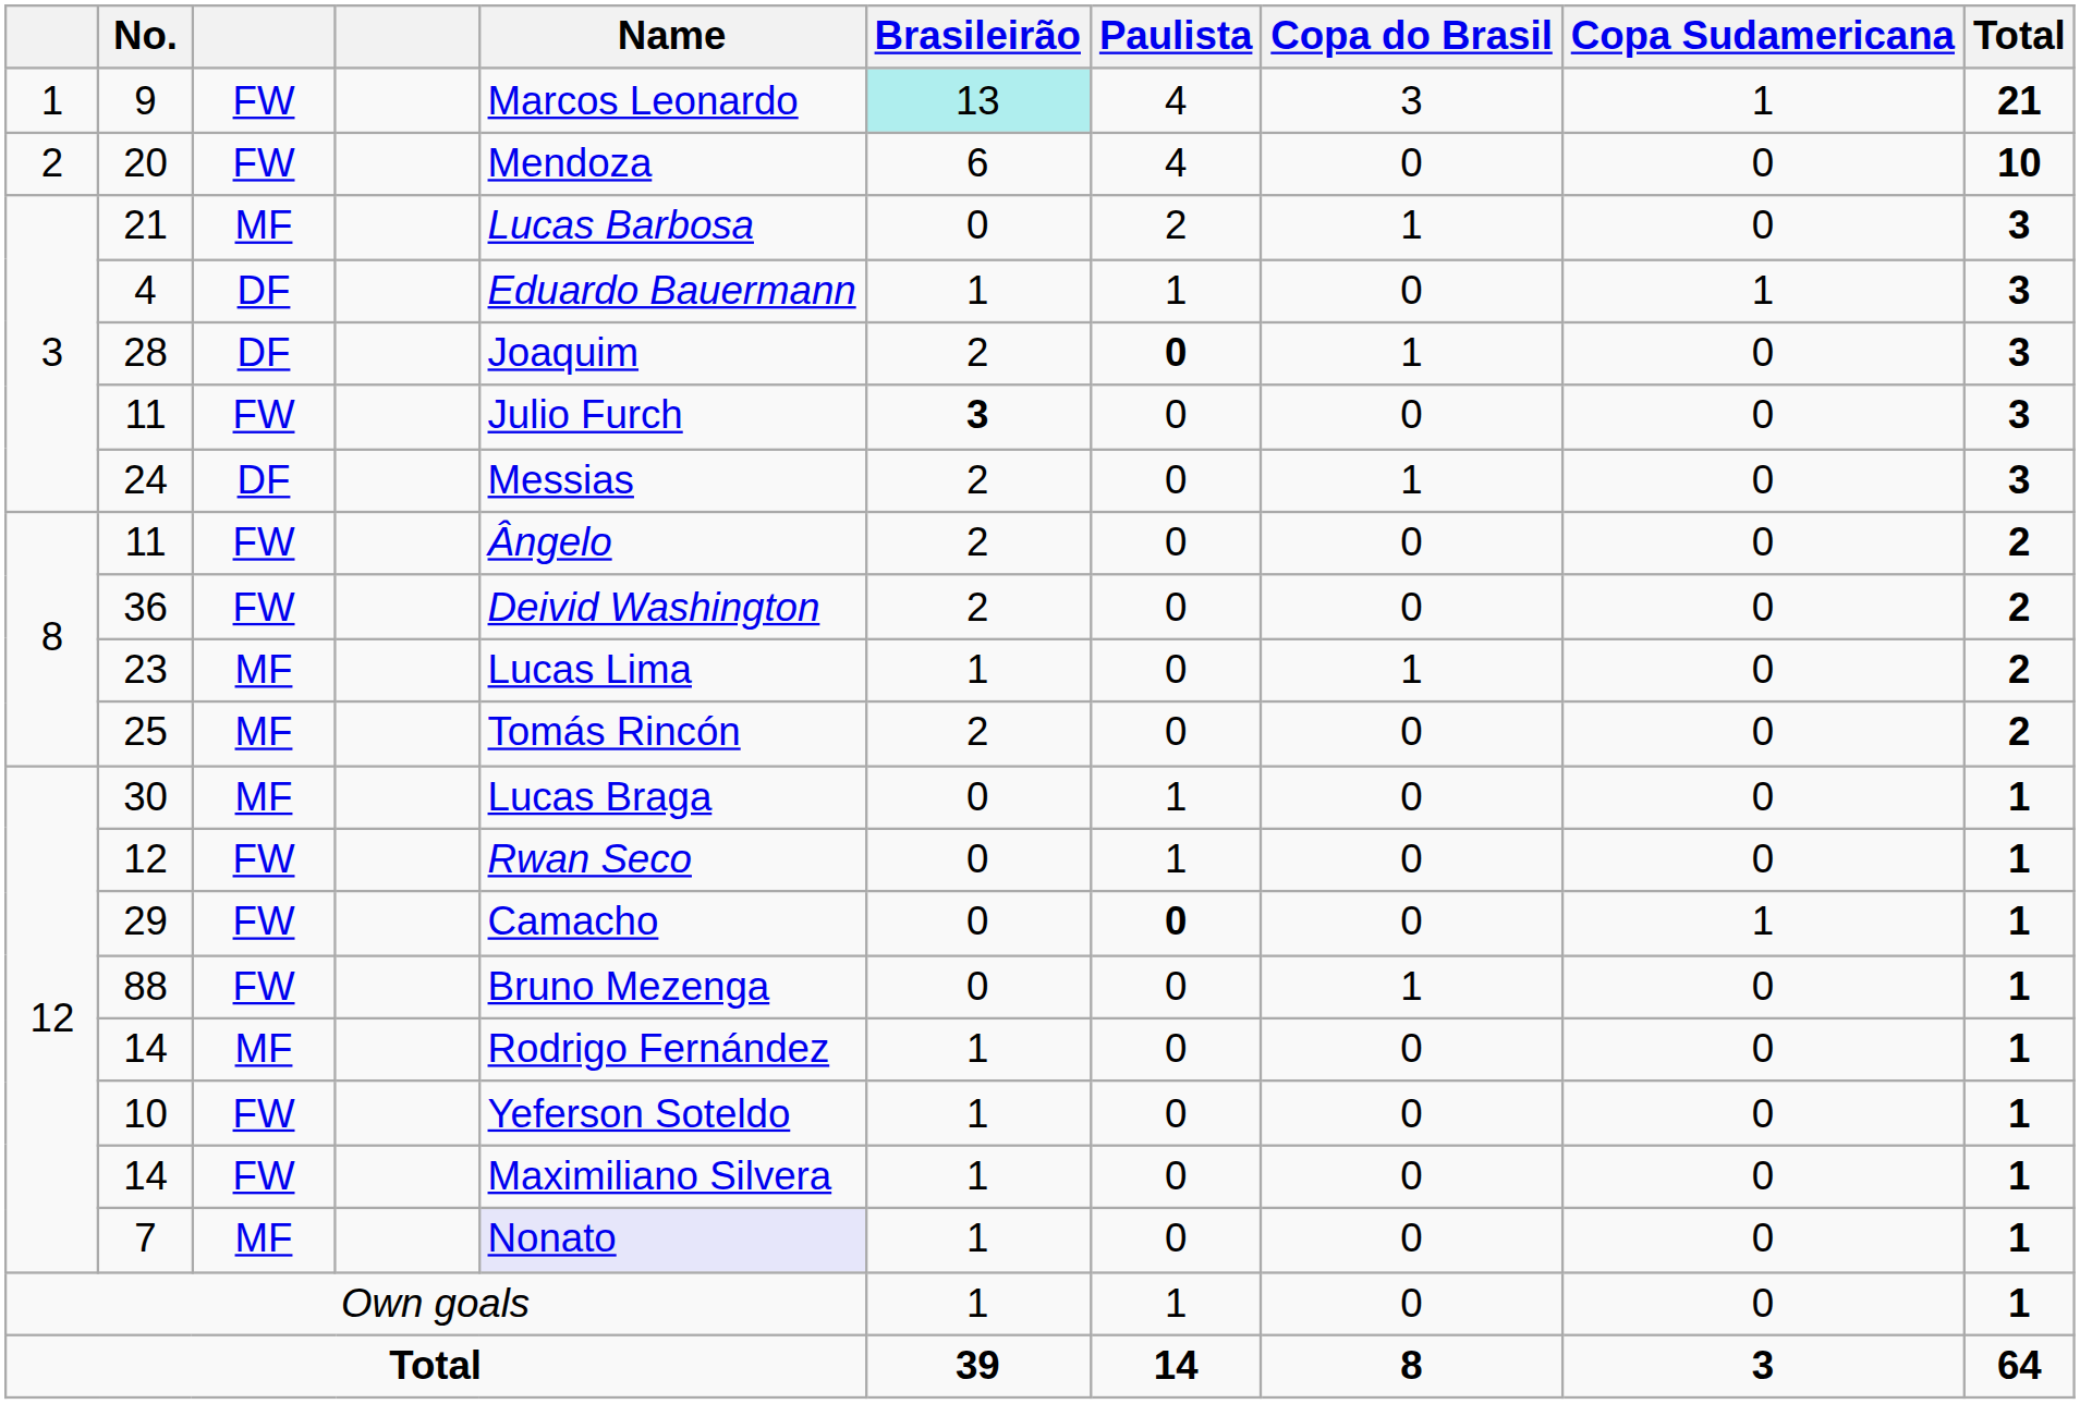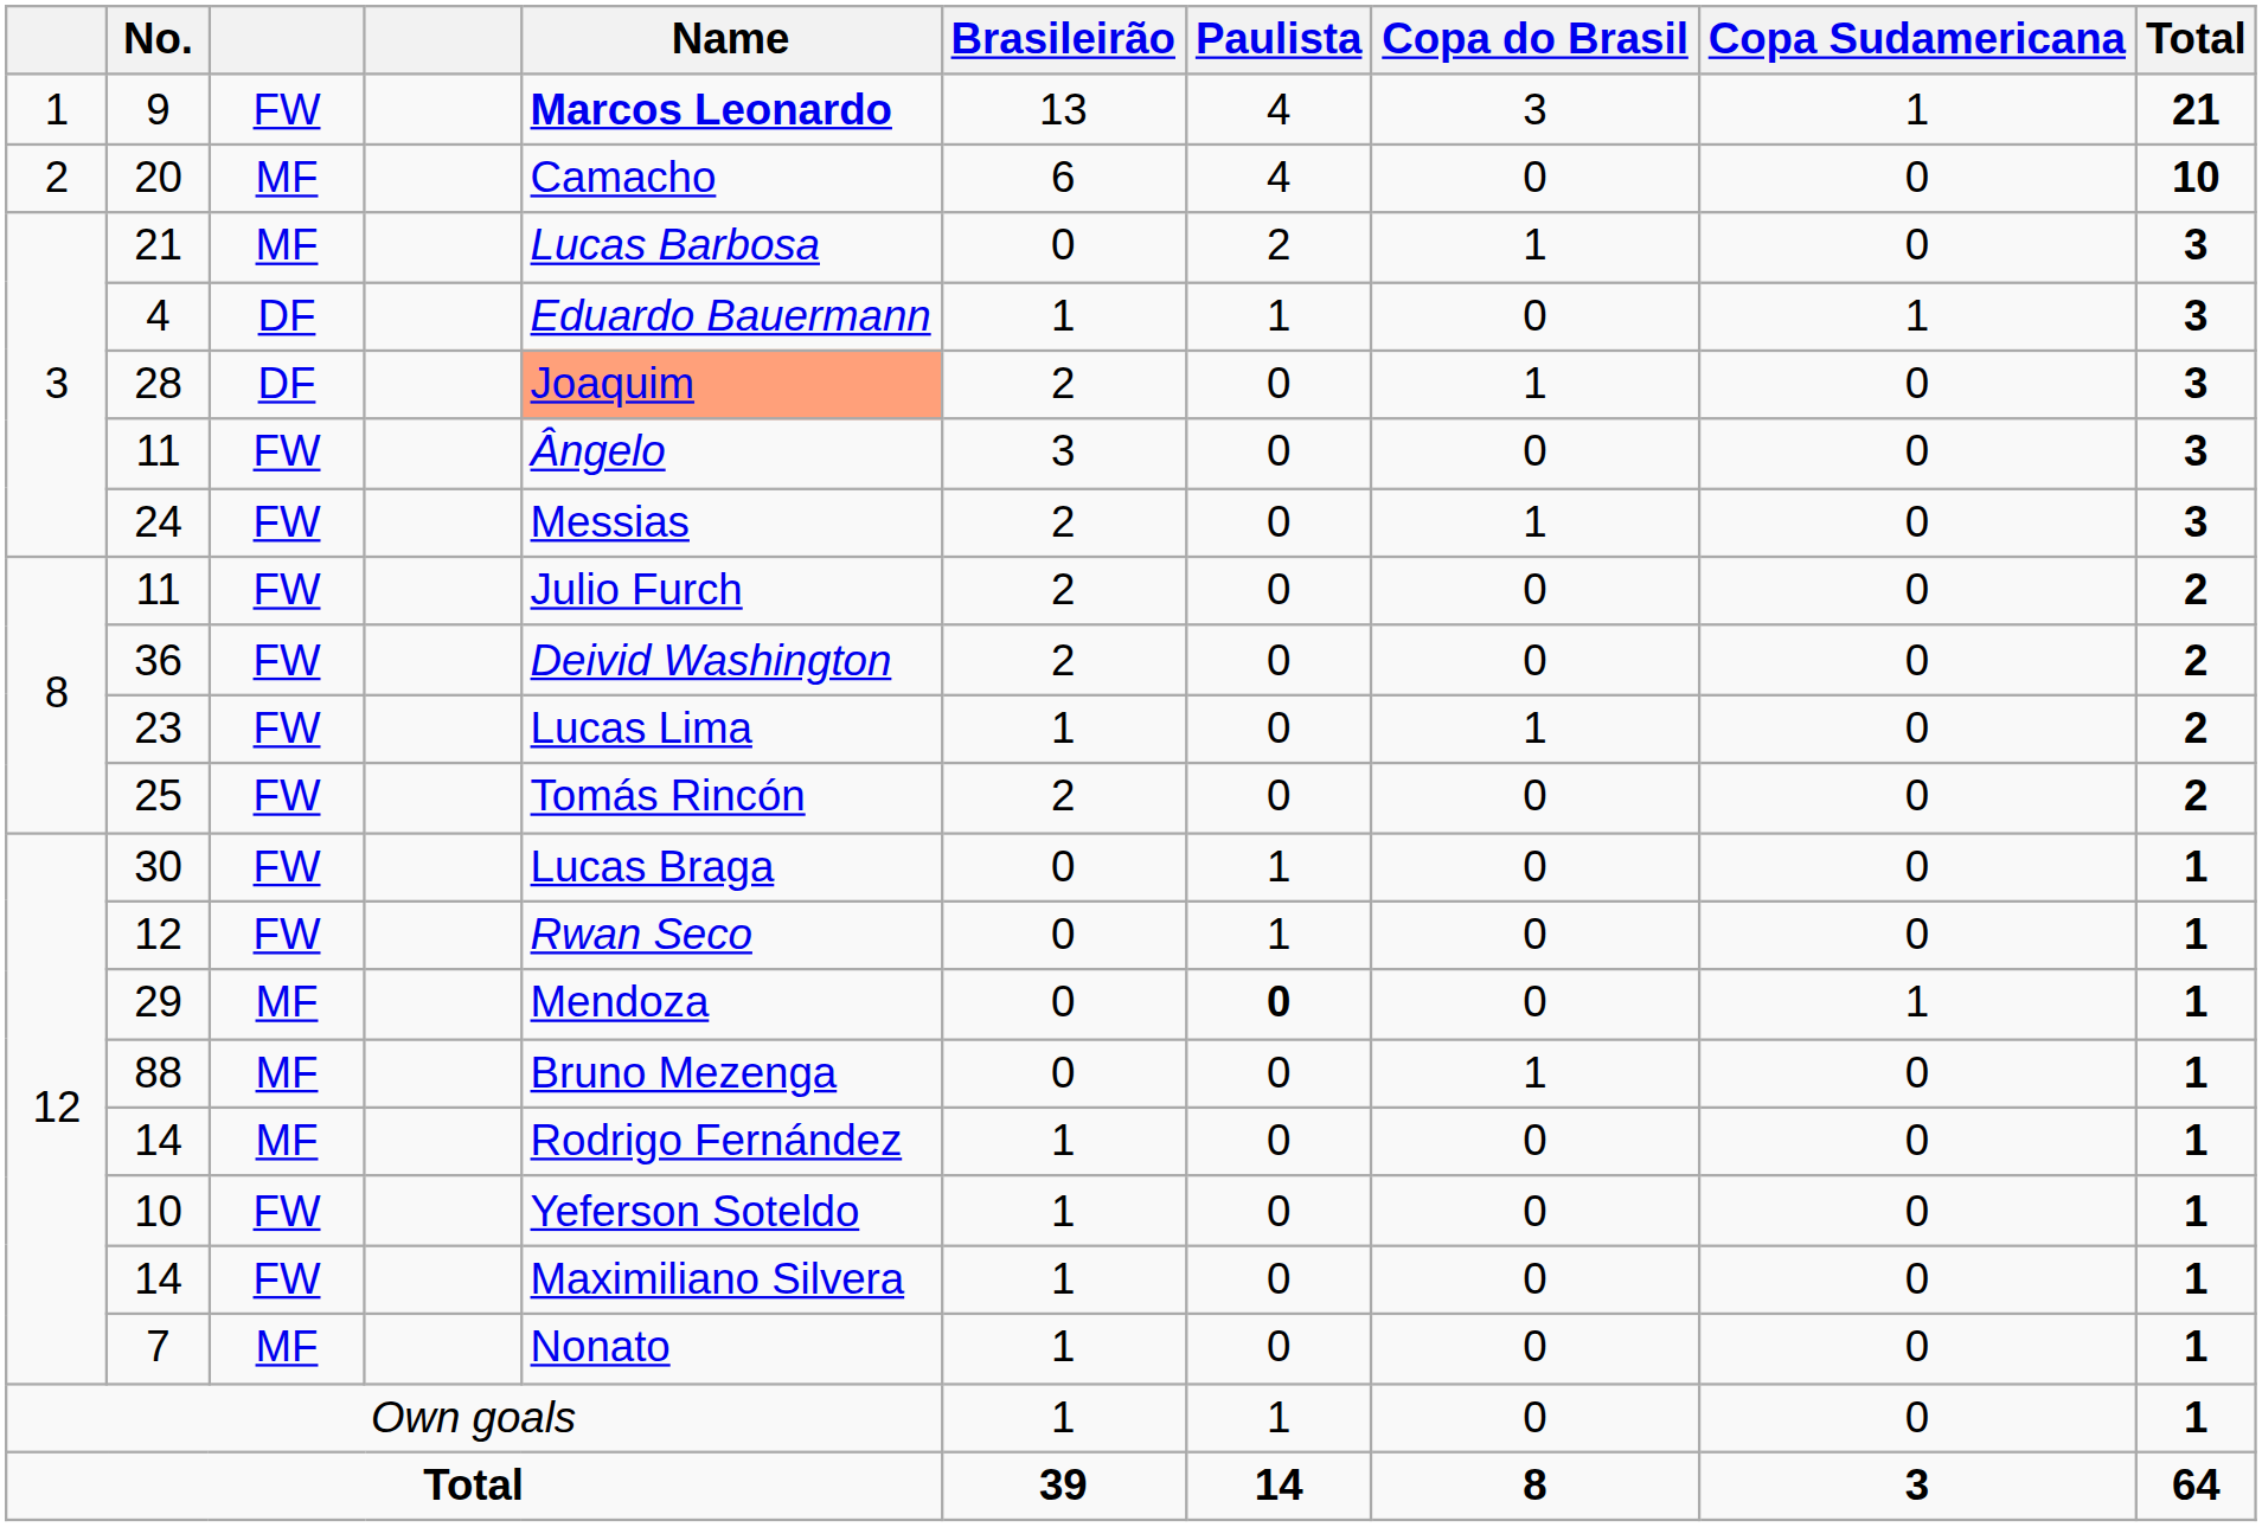9 | Name: normal -> bold
9 | Brasileirão: paleturquoise background -> no background
20 | column 3: FW -> MF
20 | Name: Mendoza -> Camacho
28 | Name: no background -> lightsalmon background
28 | Paulista: bold -> normal
3 / 11 | Name: Julio Furch -> Ângelo
3 / 11 | Brasileirão: bold -> normal
24 | column 3: DF -> FW
8 / 11 | Name: Ângelo -> Julio Furch
23 | column 3: MF -> FW
25 | column 3: MF -> FW
30 | column 3: MF -> FW
29 | column 3: FW -> MF
29 | Name: Camacho -> Mendoza
88 | column 3: FW -> MF
7 | Name: lavender background -> no background
